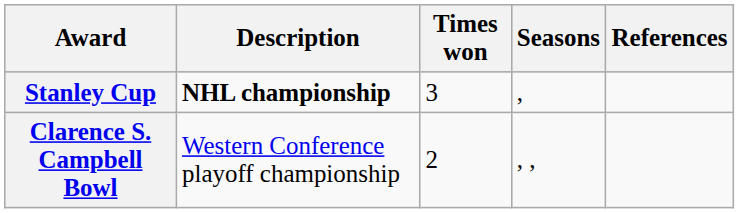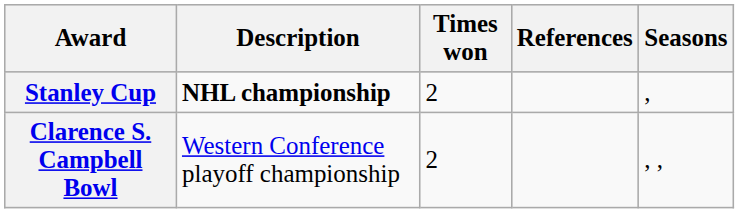columns swapped: Seasons <-> References
Stanley Cup | Times won: 3 -> 2
